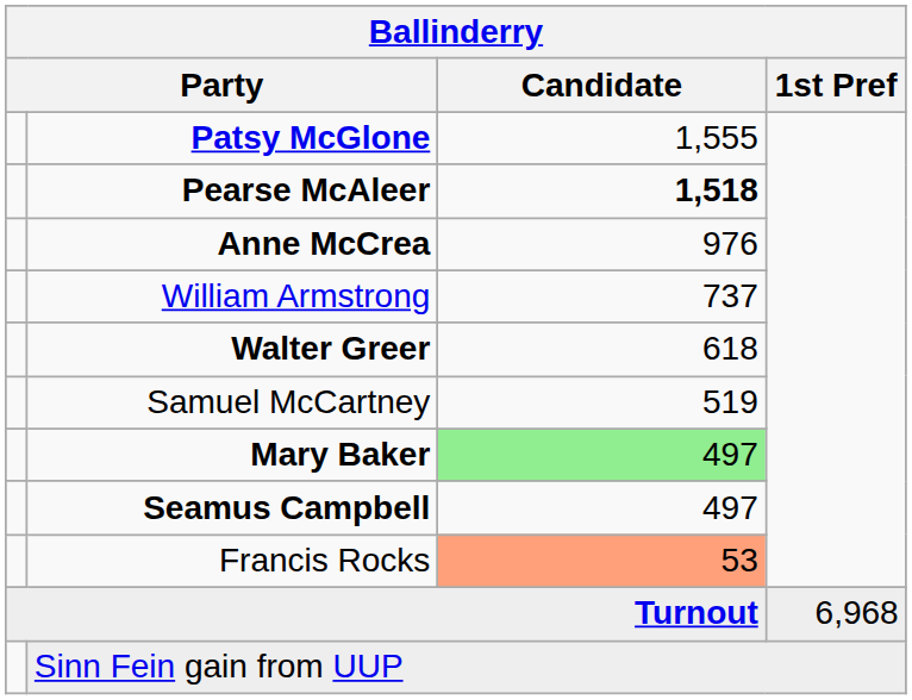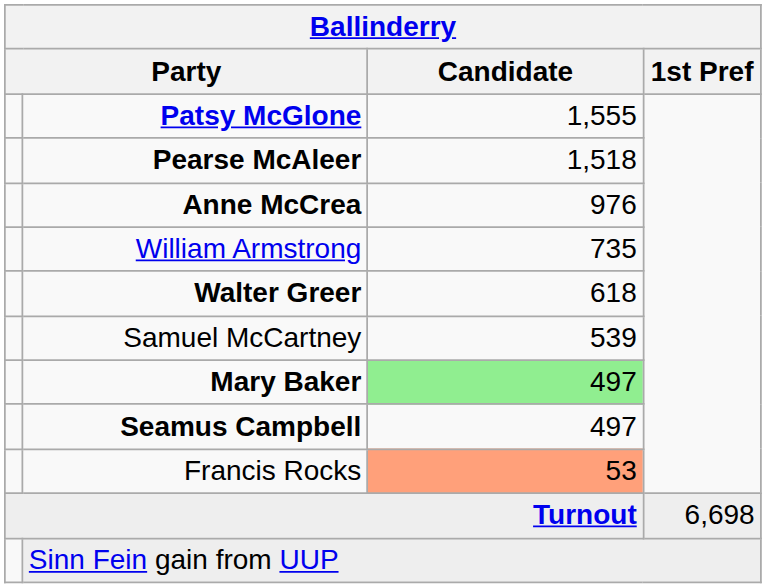Pearse McAleer | Candidate: bold -> normal
William Armstrong | Candidate: 737 -> 735
Samuel McCartney | Candidate: 519 -> 539
Turnout | 1st Pref: 6,968 -> 6,698
